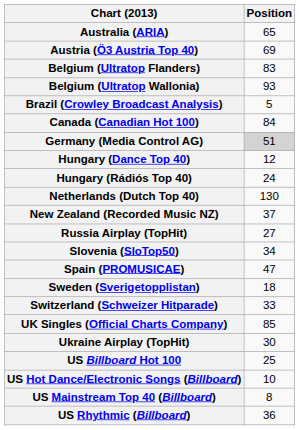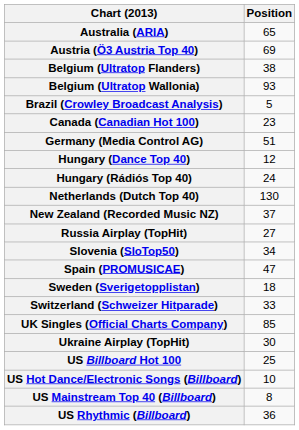Belgium (Ultratop Flanders) | Position: 83 -> 38
Canada (Canadian Hot 100) | Position: 84 -> 23
Germany (Media Control AG) | Position: lightgrey background -> no background
